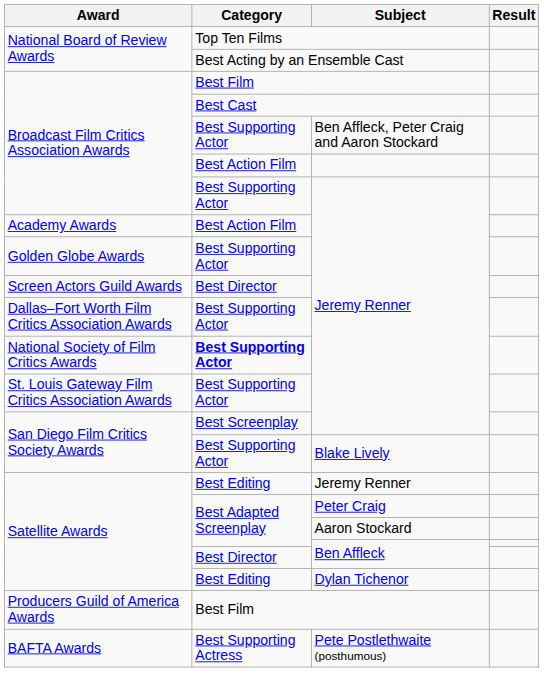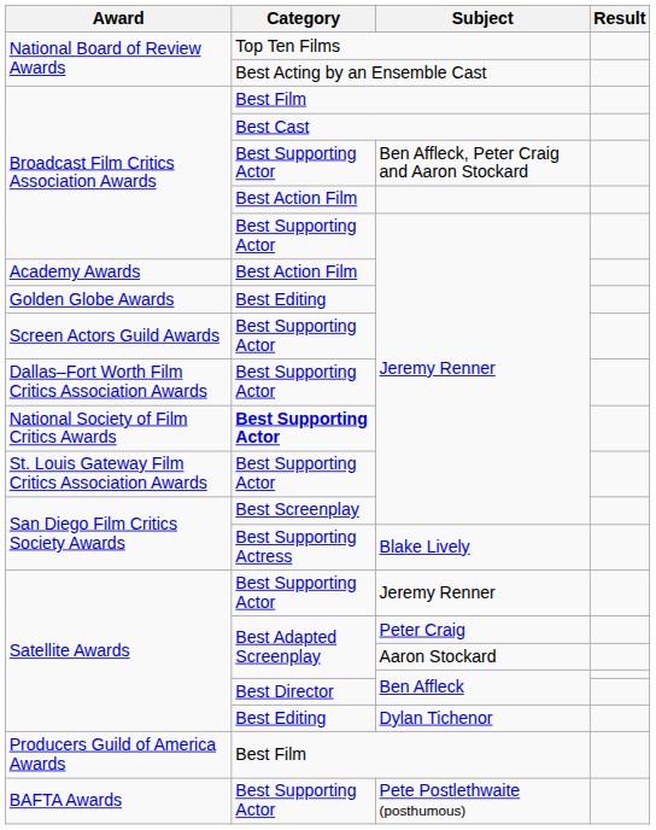Golden Globe Awards / Jeremy Renner | Category: Best Supporting Actor -> Best Editing
Screen Actors Guild Awards / Jeremy Renner | Category: Best Director -> Best Supporting Actor
Blake Lively | Category: Best Supporting Actor -> Best Supporting Actress
Satellite Awards / Jeremy Renner | Category: Best Editing -> Best Supporting Actor
Pete Postlethwaite (posthumous) | Category: Best Supporting Actress -> Best Supporting Actor
